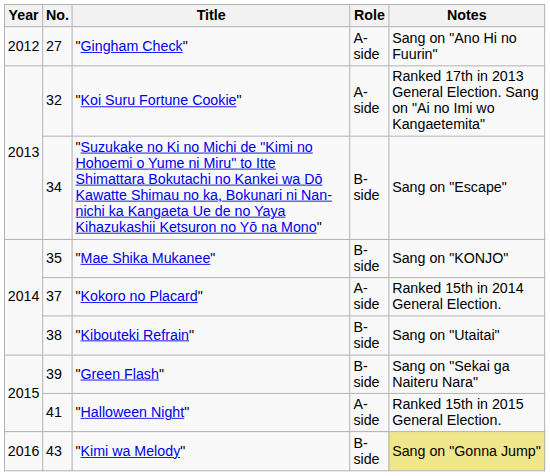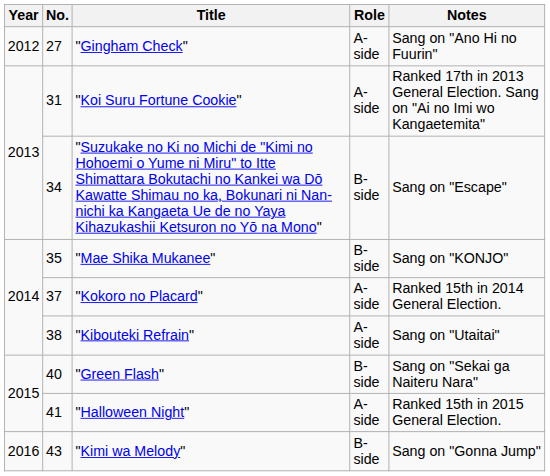"Koi Suru Fortune Cookie" | No.: 32 -> 31
"Kibouteki Refrain" | Role: B-side -> A-side
"Green Flash" | No.: 39 -> 40
"Kimi wa Melody" | Notes: khaki background -> no background
